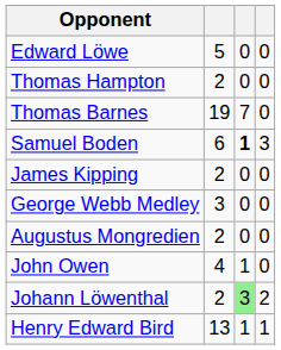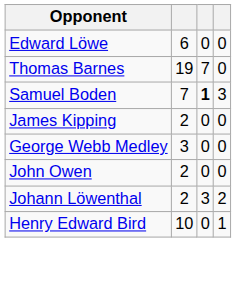Edward Löwe | column 2: 5 -> 6
- row: Thomas Hampton | 2 | 0 | 0
Samuel Boden | column 2: 6 -> 7
- row: Augustus Mongredien | 2 | 0 | 0
John Owen | column 2: 4 -> 2
John Owen | column 3: 1 -> 0
Johann Löwenthal | column 3: lightgreen background -> no background
Henry Edward Bird | column 2: 13 -> 10
Henry Edward Bird | column 3: 1 -> 0
